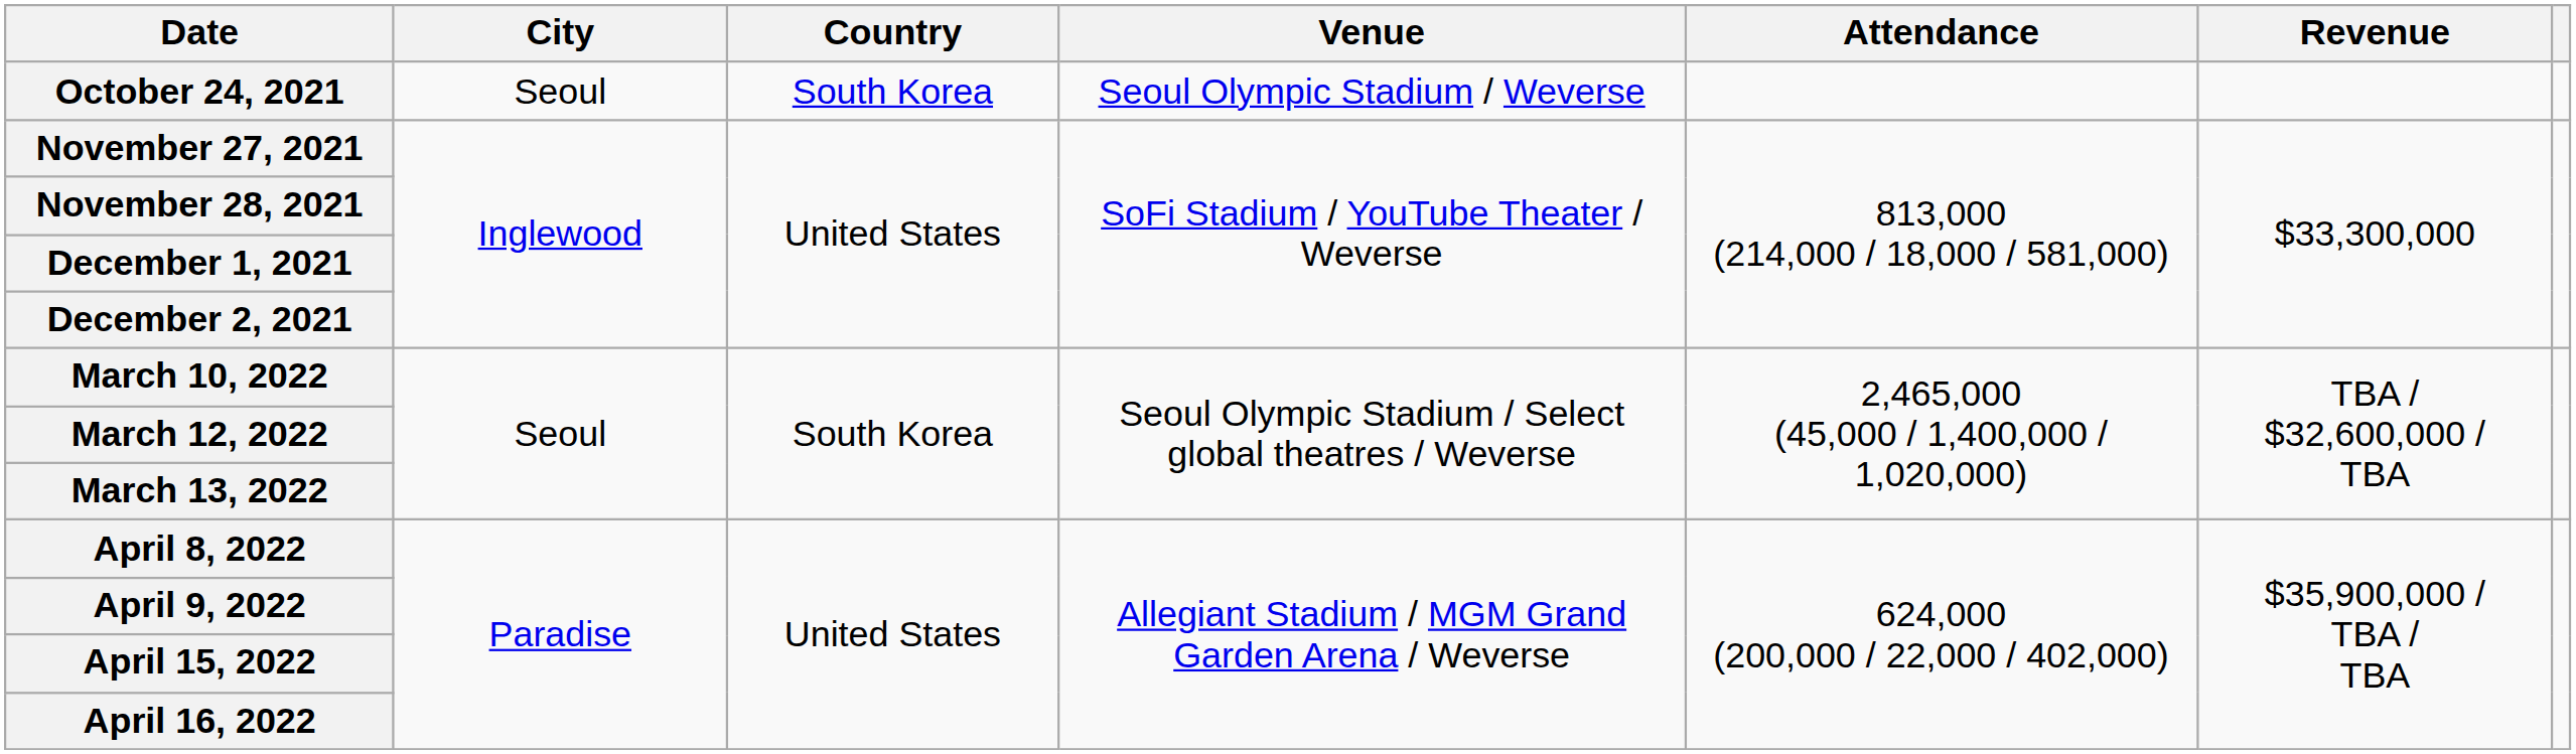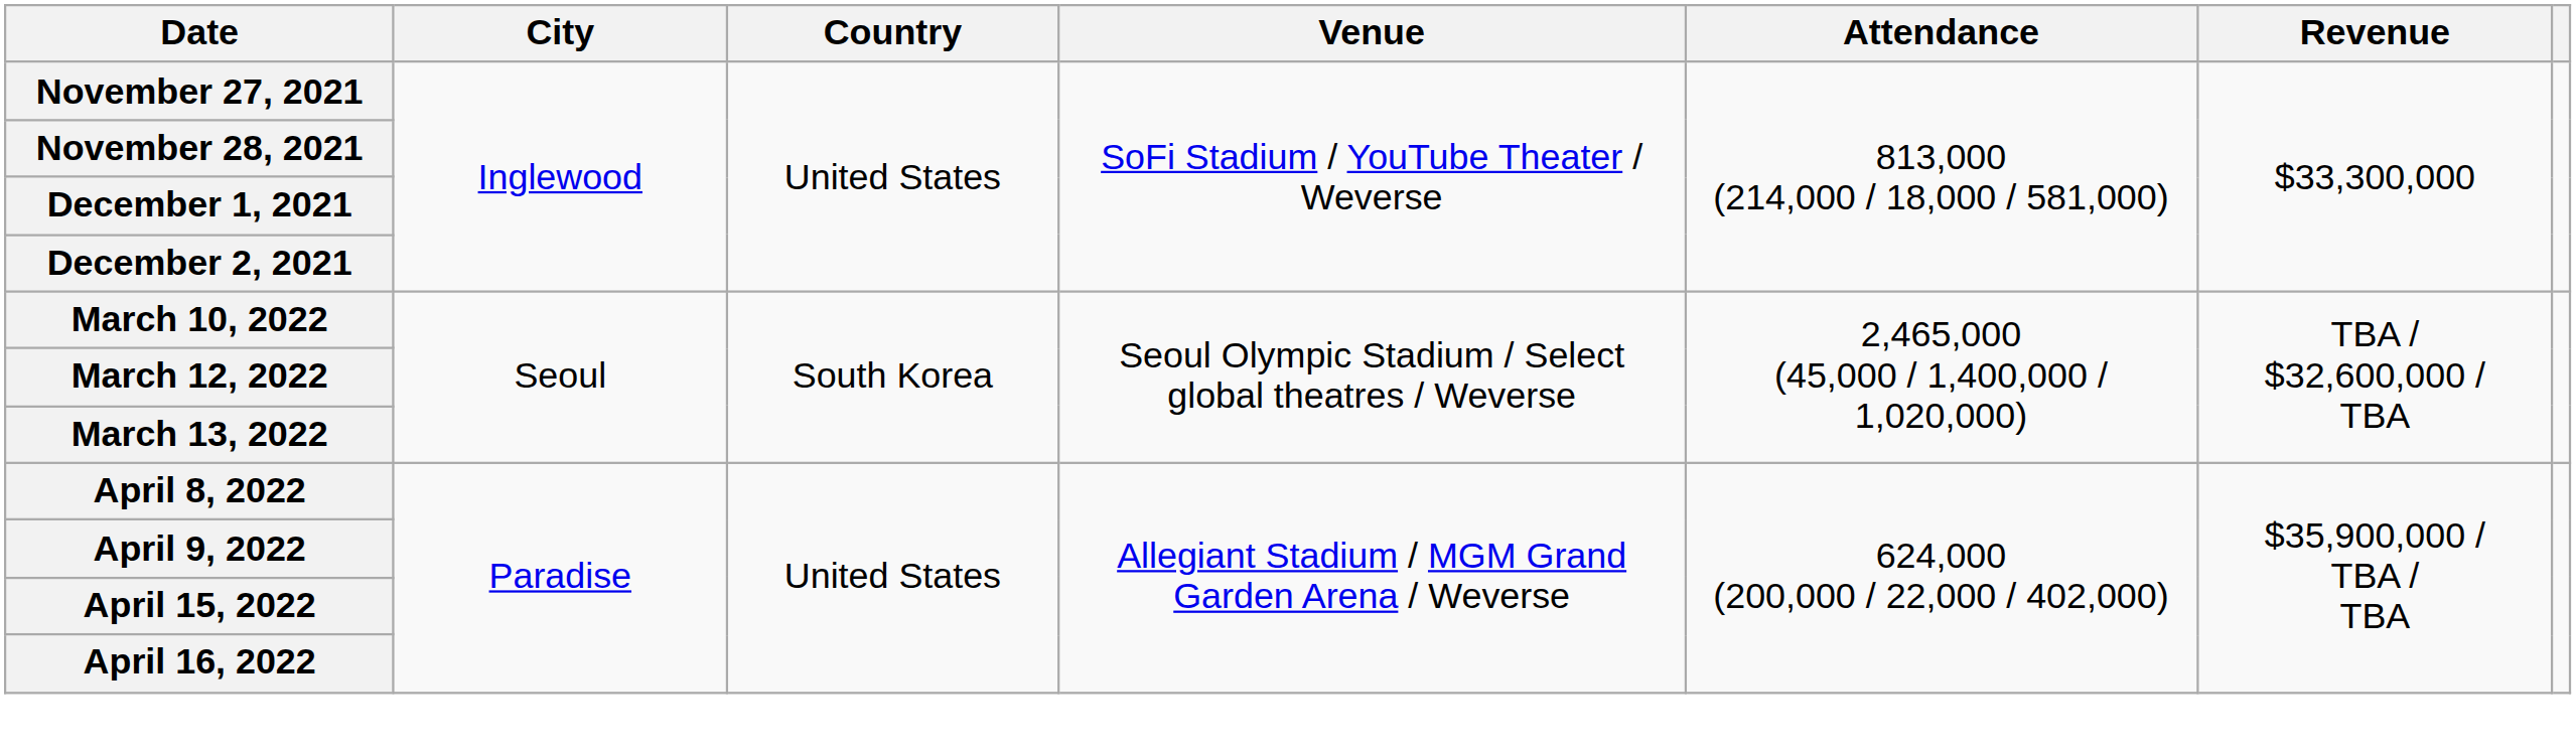- row: October 24, 2021 | Seoul | South Korea | Seoul Olympic Stadium / Weverse
